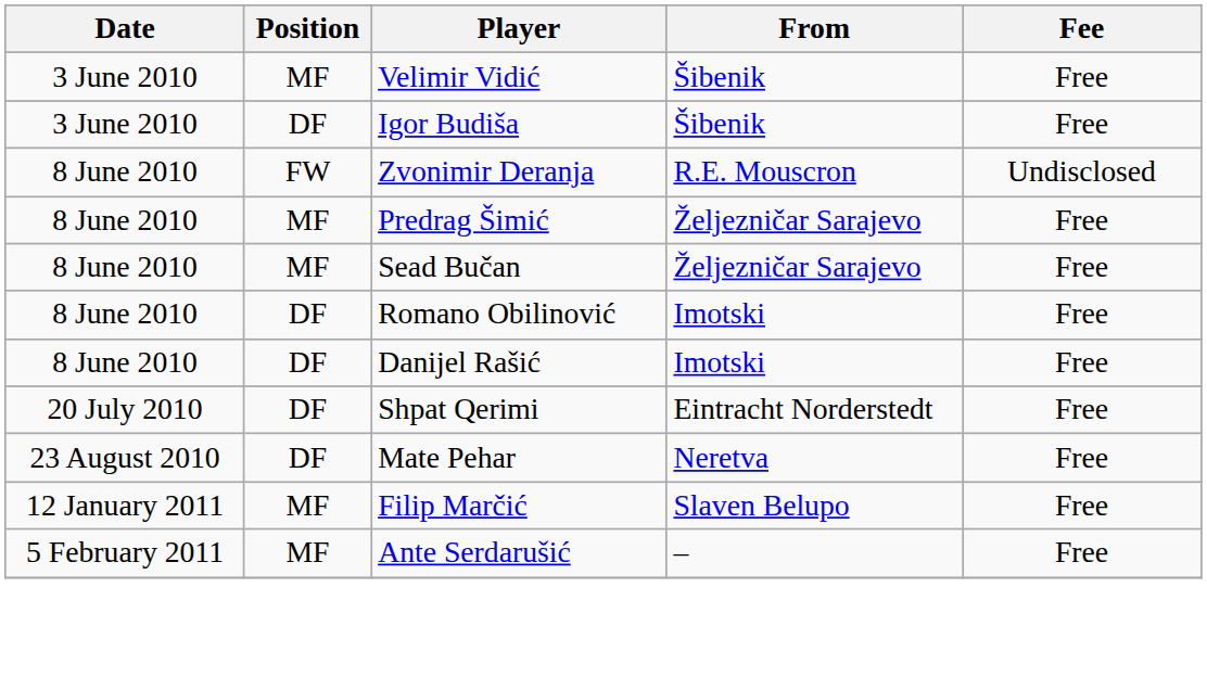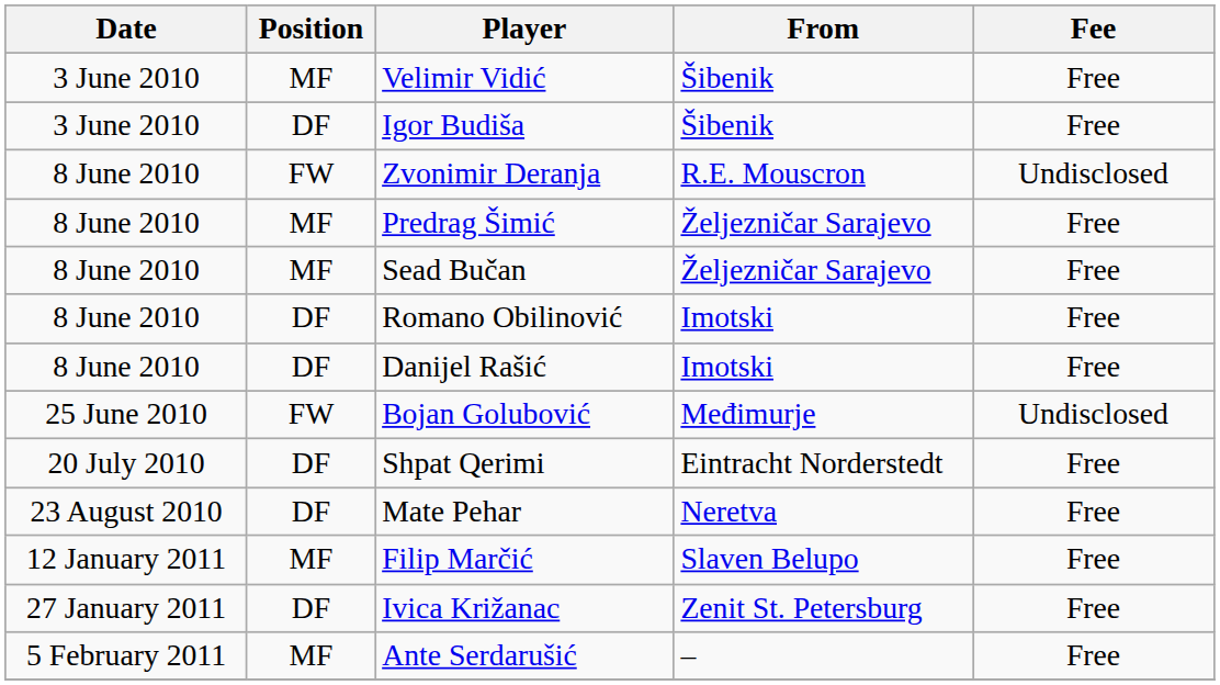+ row: 25 June 2010 | FW | Bojan Golubović | Međimurje | Undisclosed
+ row: 27 January 2011 | DF | Ivica Križanac | Zenit St. Petersburg | Free
